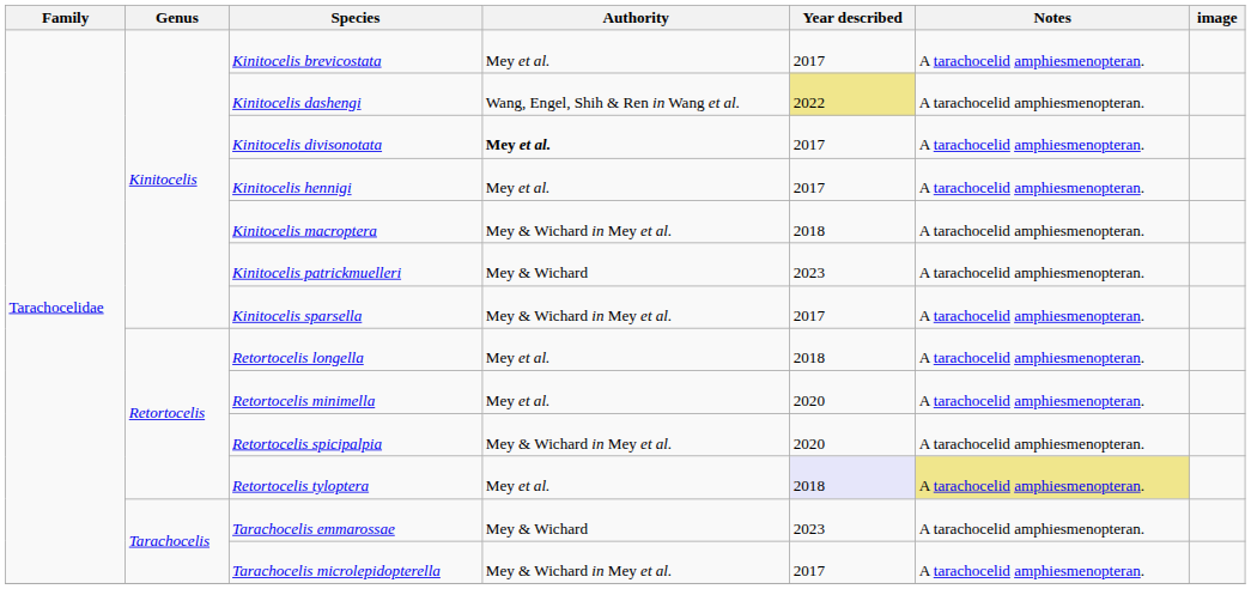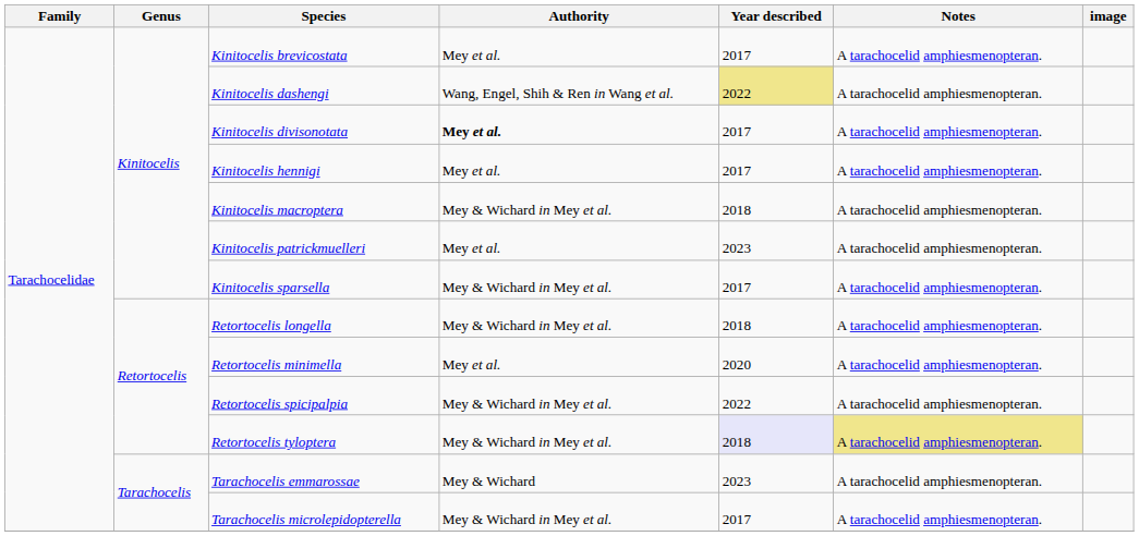Kinitocelis patrickmuelleri | Authority: Mey & Wichard -> Mey et al.
Retortocelis longella | Authority: Mey et al. -> Mey & Wichard in Mey et al.
Retortocelis spicipalpia | Year described: 2020 -> 2022
Retortocelis tyloptera | Authority: Mey et al. -> Mey & Wichard in Mey et al.
